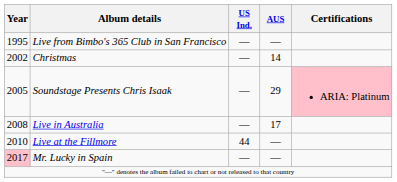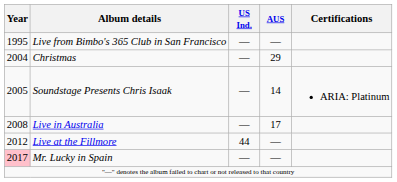Christmas | Year: 2002 -> 2004
Christmas | AUS: 14 -> 29
Soundstage Presents Chris Isaak | AUS: 29 -> 14
Soundstage Presents Chris Isaak | Certifications: pink background -> no background
Live at the Fillmore | Year: 2010 -> 2012
